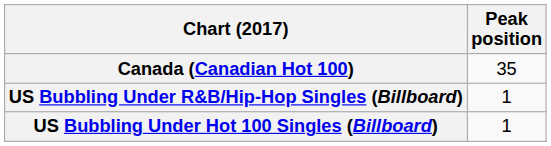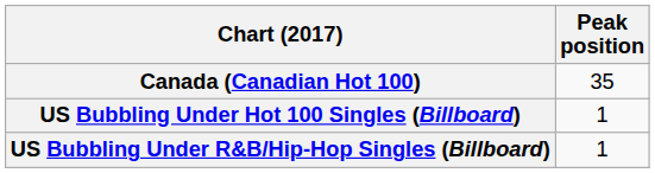rows swapped: US Bubbling Under Hot 100 Singles (Billboard) <-> US Bubbling Under R&B/Hip-Hop Singles (Billboard)
